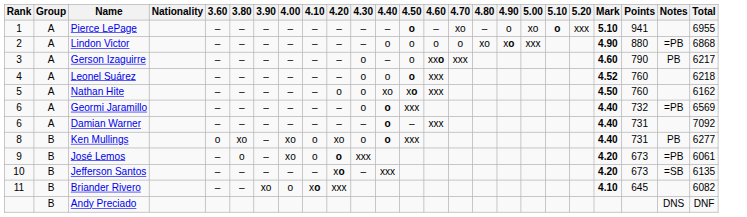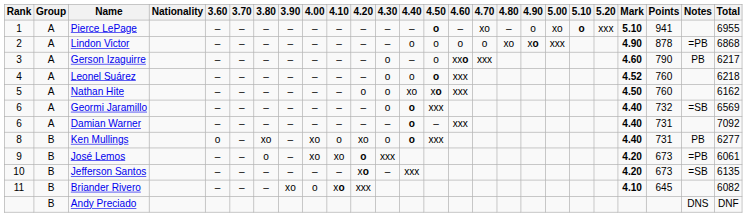+ column: 3.70 | – | – | – | – | – | – | – | – | – | – | –
Lindon Victor | Points: 880 -> 878
Geormi Jaramillo | Notes: =PB -> =SB
José Lemos | 4.10: o -> xo
